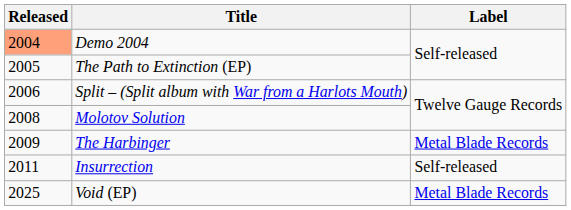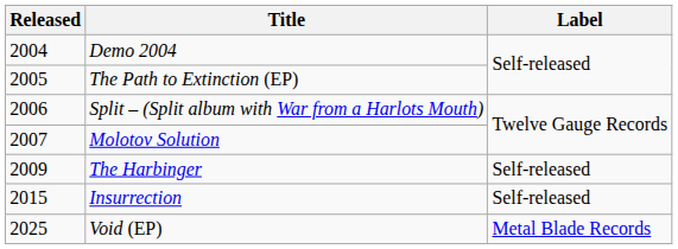Demo 2004 | Released: lightsalmon background -> no background
Molotov Solution | Released: 2008 -> 2007
The Harbinger | Label: Metal Blade Records -> Self-released
Insurrection | Released: 2011 -> 2015
